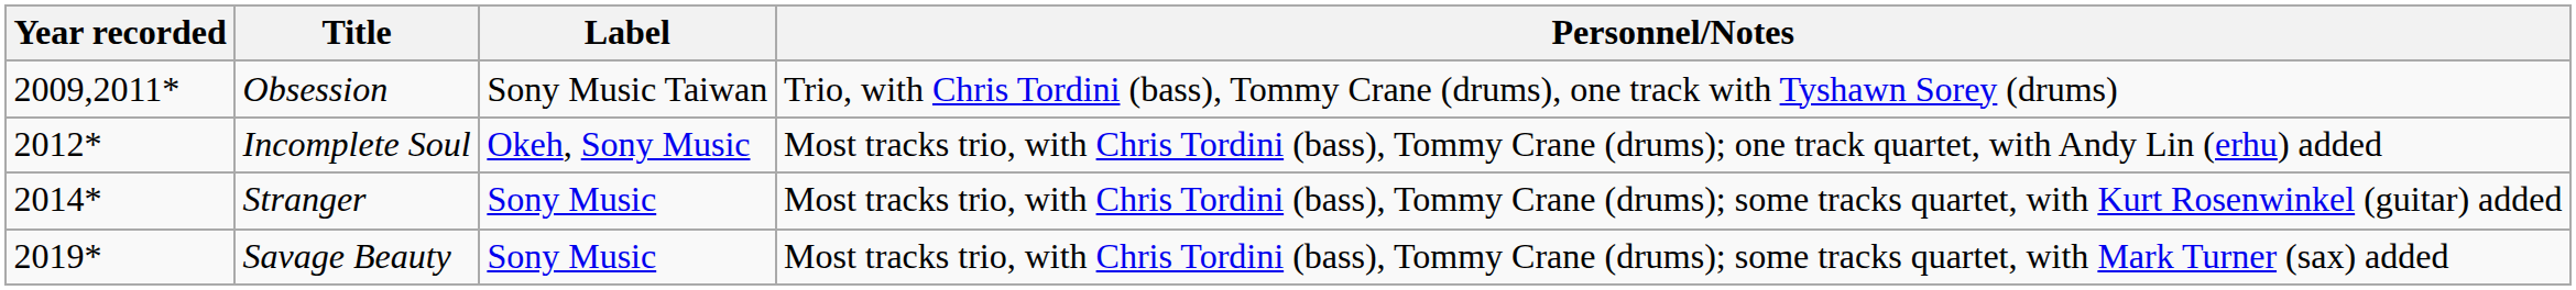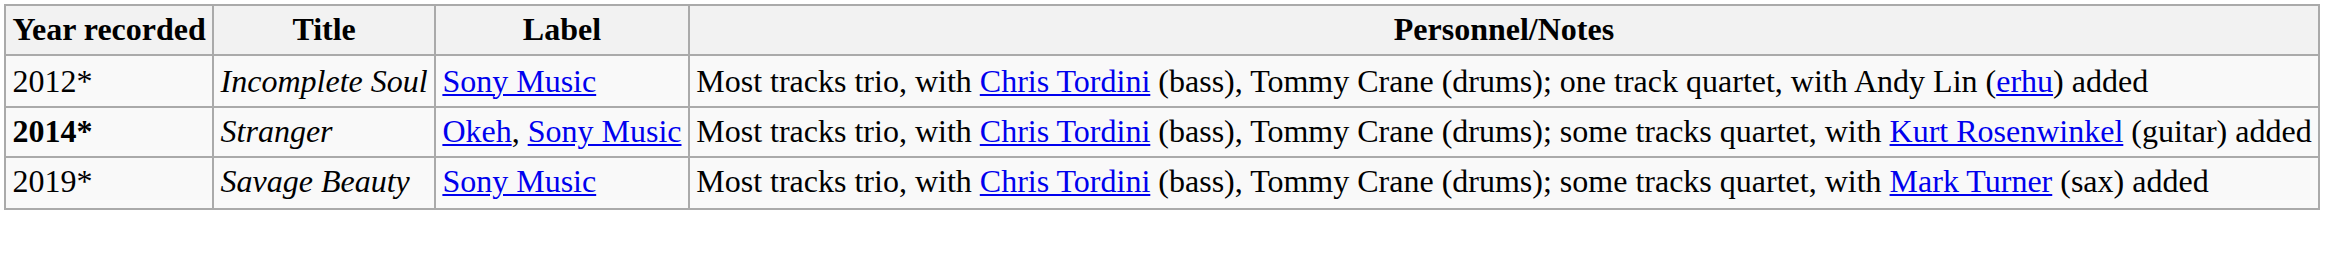- row: 2009,2011* | Obsession | Sony Music Taiwan | Trio, with Chris Tordini (bass), Tommy Crane (drums), one track with Tyshawn Sorey (drums)
Incomplete Soul | Label: Okeh, Sony Music -> Sony Music
Stranger | Year recorded: normal -> bold
Stranger | Label: Sony Music -> Okeh, Sony Music
